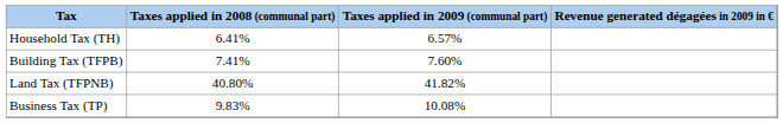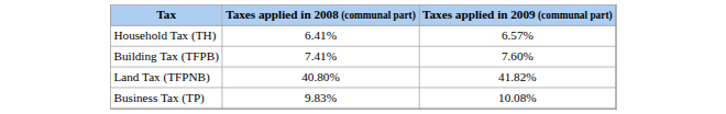- column: Revenue generated dégagées in 2009 in €
